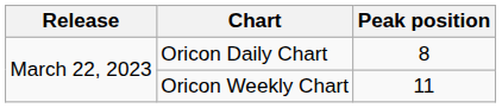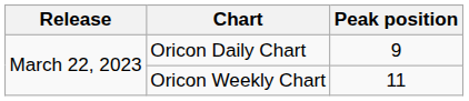Oricon Daily Chart | Peak position: 8 -> 9
